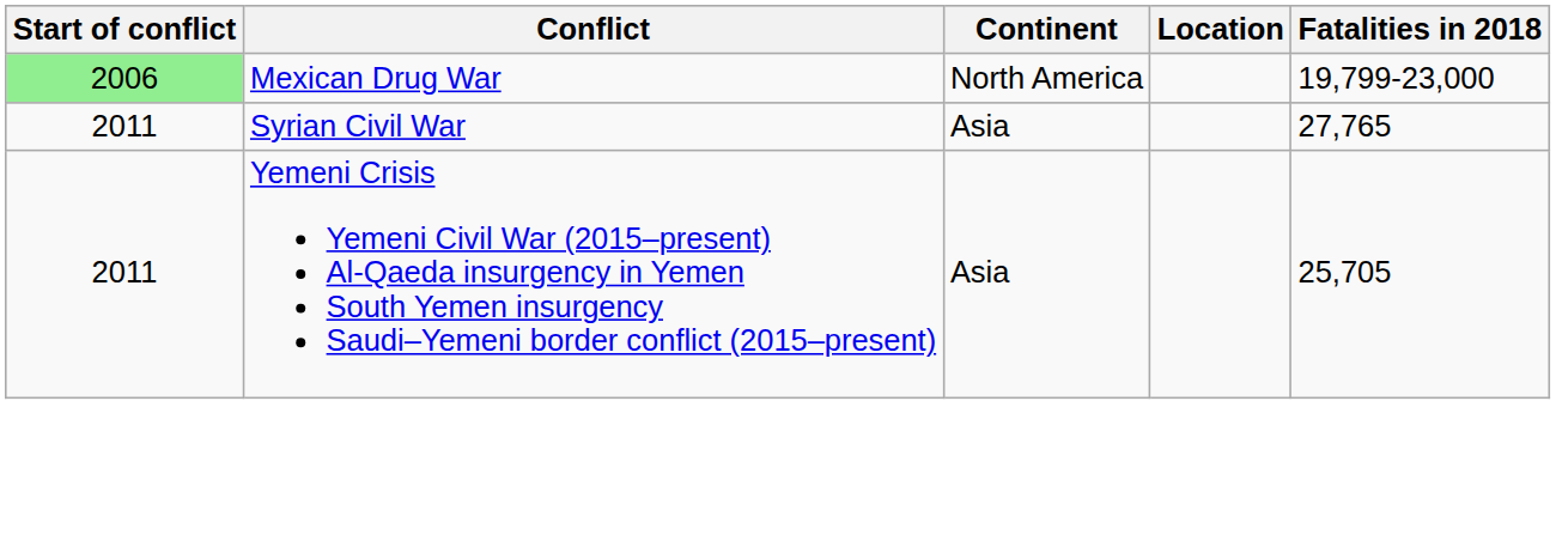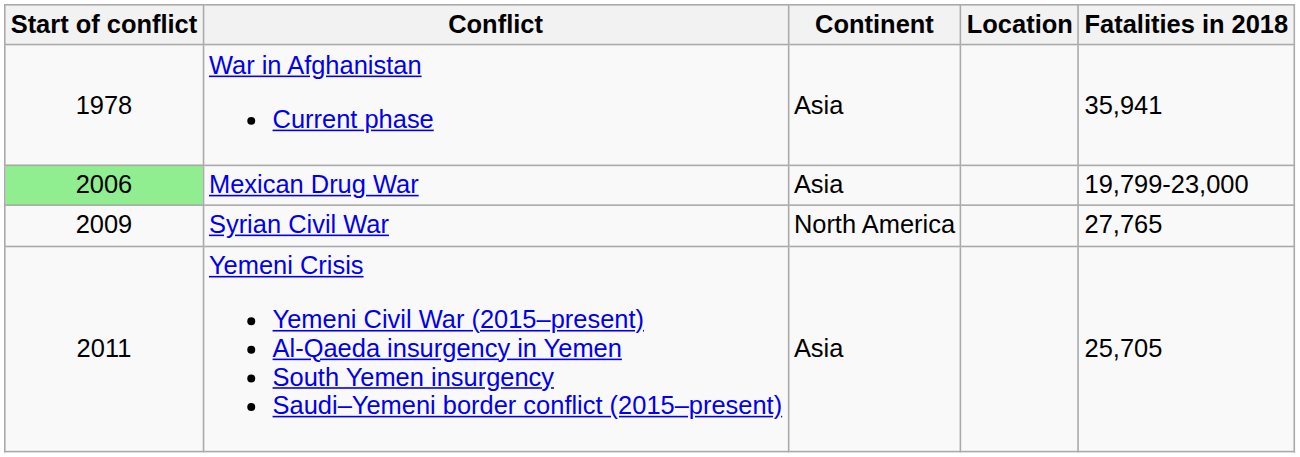+ row: 1978 | War in Afghanistan Current phase | Asia | 35,941
Mexican Drug War | Continent: North America -> Asia
Syrian Civil War | Start of conflict: 2011 -> 2009
Syrian Civil War | Continent: Asia -> North America
